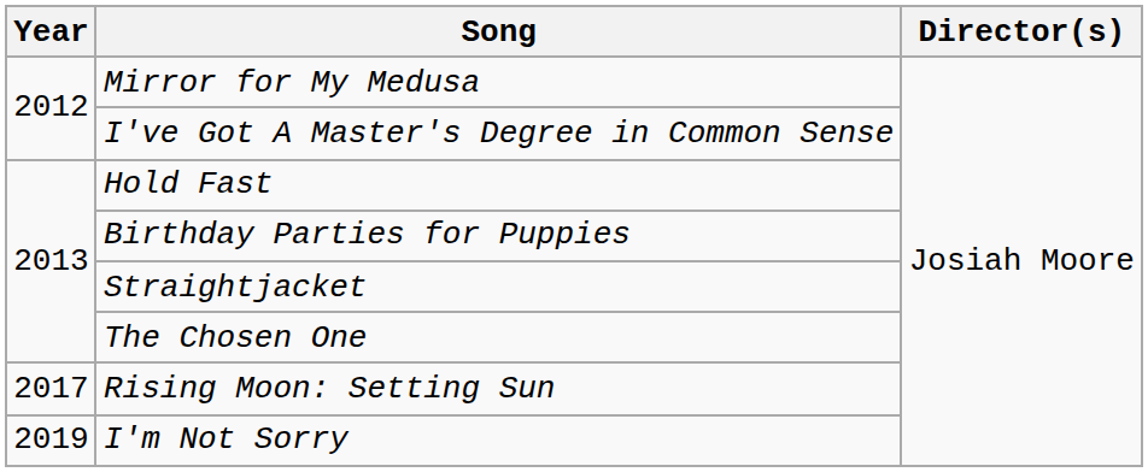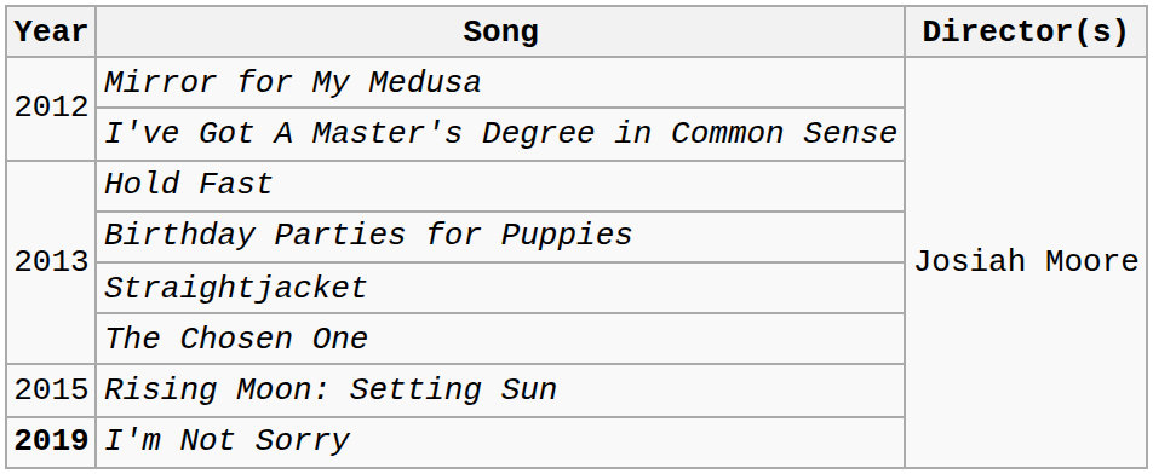Rising Moon: Setting Sun | Year: 2017 -> 2015
I'm Not Sorry | Year: normal -> bold
